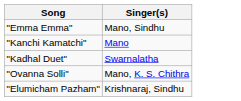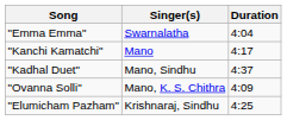+ column: Duration | 4:04 | 4:17 | 4:37 | 4:09 | 4:25
"Emma Emma" | Singer(s): Mano, Sindhu -> Swarnalatha
"Kadhal Duet" | Singer(s): Swarnalatha -> Mano, Sindhu
